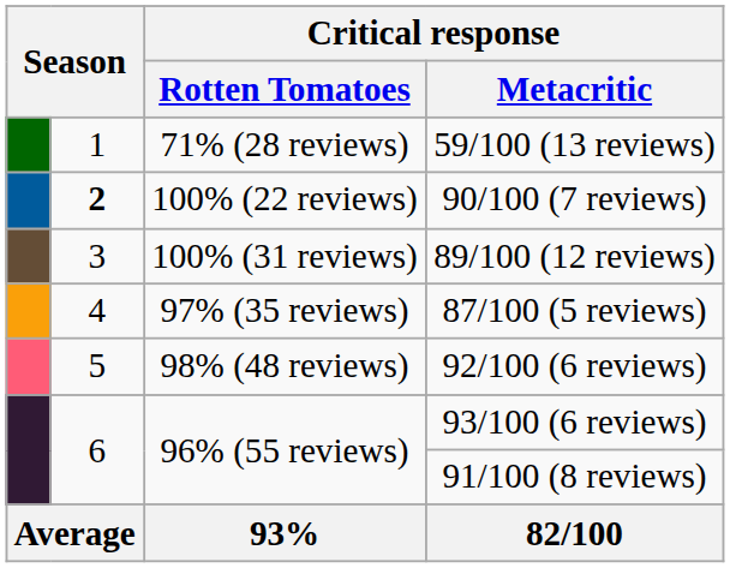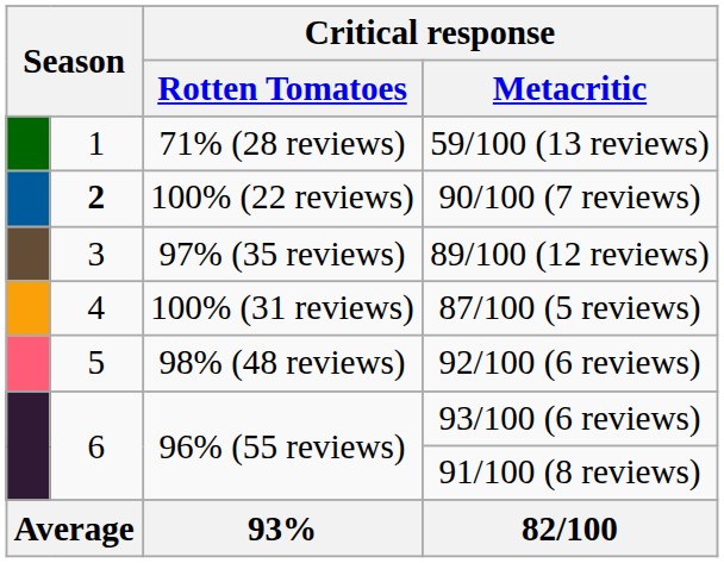89/100 (12 reviews) | Critical response / Rotten Tomatoes: 100% (31 reviews) -> 97% (35 reviews)
87/100 (5 reviews) | Critical response / Rotten Tomatoes: 97% (35 reviews) -> 100% (31 reviews)
